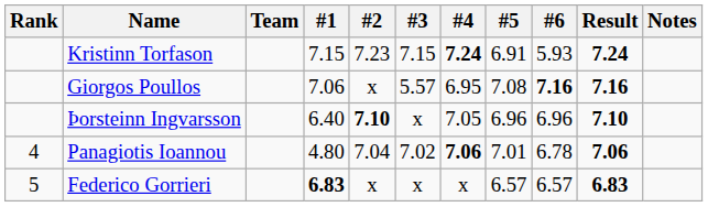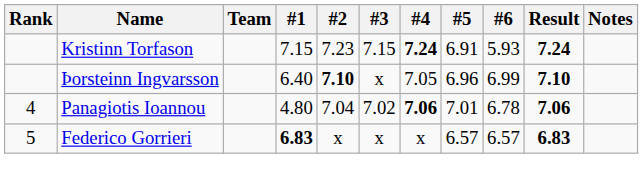- row: Giorgos Poullos | 7.06 | x | 5.57 | 6.95 | 7.08 | 7.16 | 7.16
Þorsteinn Ingvarsson | #6: 6.96 -> 6.99
